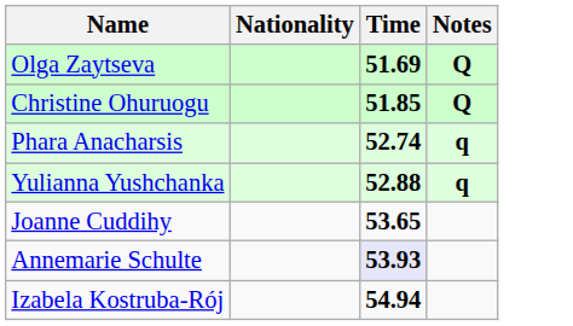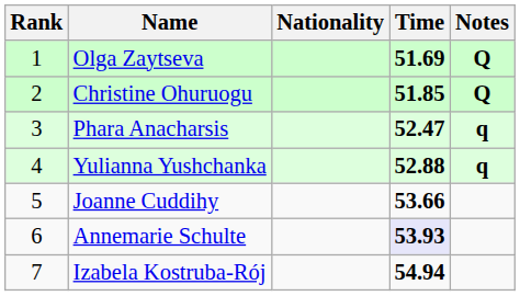+ column: Rank | 1 | 2 | 3 | 4 | 5 | 6 | 7
Phara Anacharsis | Time: 52.74 -> 52.47
Joanne Cuddihy | Time: 53.65 -> 53.66
